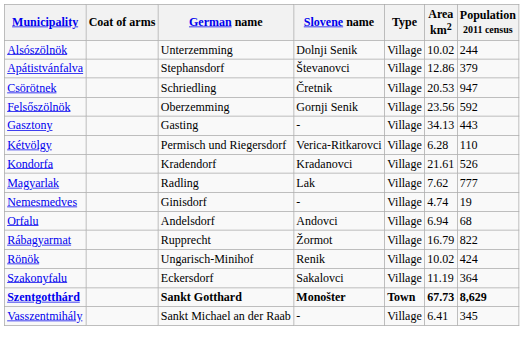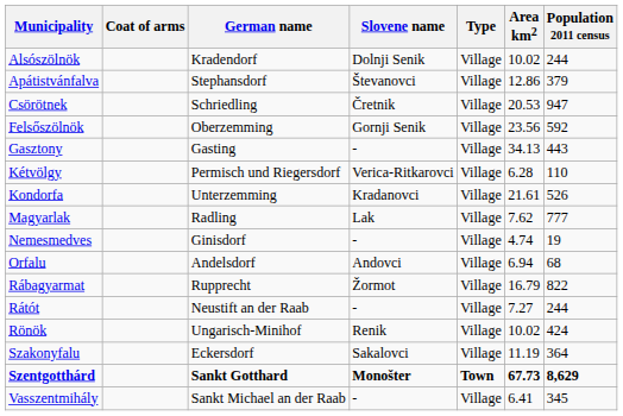Alsószölnök | German name: Unterzemming -> Kradendorf
Kondorfa | German name: Kradendorf -> Unterzemming
+ row: Rátót | Neustift an der Raab | - | Village | 7.27 | 244
